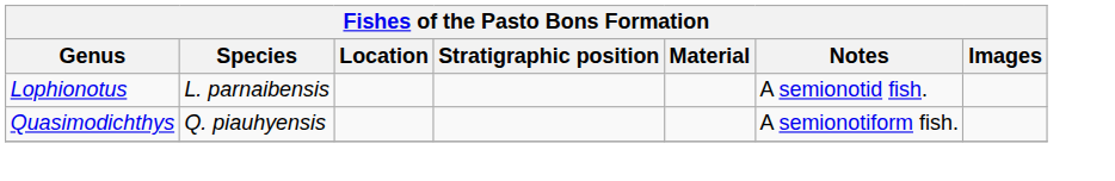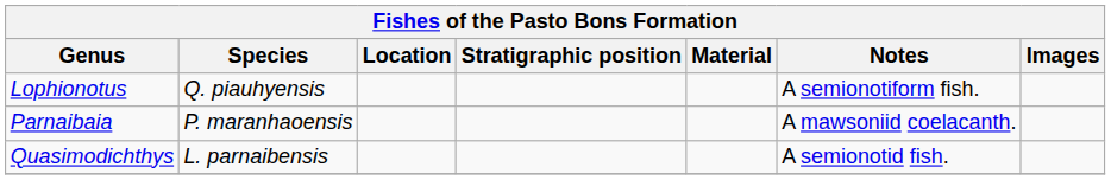Lophionotus | Species: L. parnaibensis -> Q. piauhyensis
Lophionotus | Notes: A semionotid fish. -> A semionotiform fish.
+ row: Parnaibaia | P. maranhaoensis | A mawsoniid coelacanth.
Quasimodichthys | Species: Q. piauhyensis -> L. parnaibensis
Quasimodichthys | Notes: A semionotiform fish. -> A semionotid fish.
